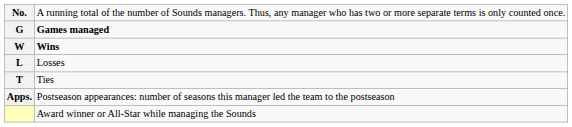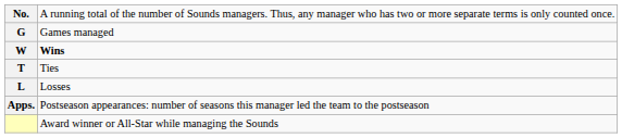G | column 2: bold -> normal
rows swapped: L <-> T
